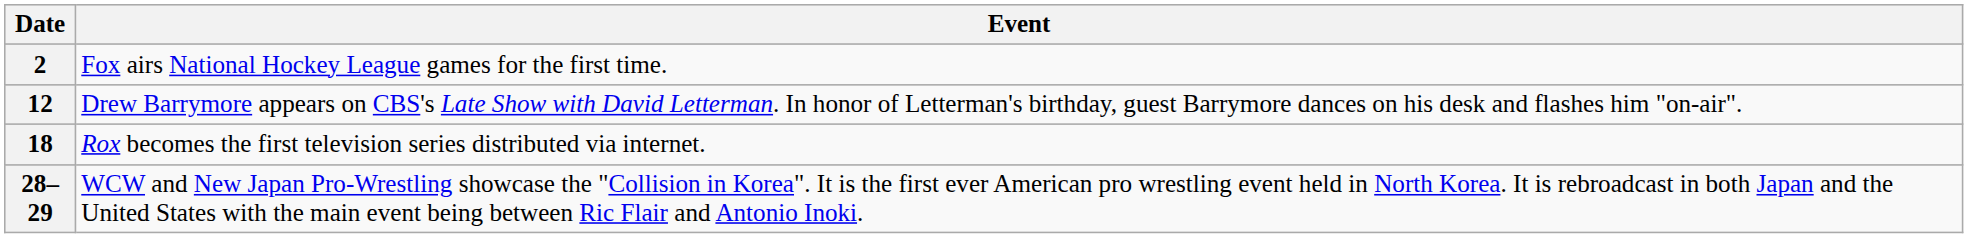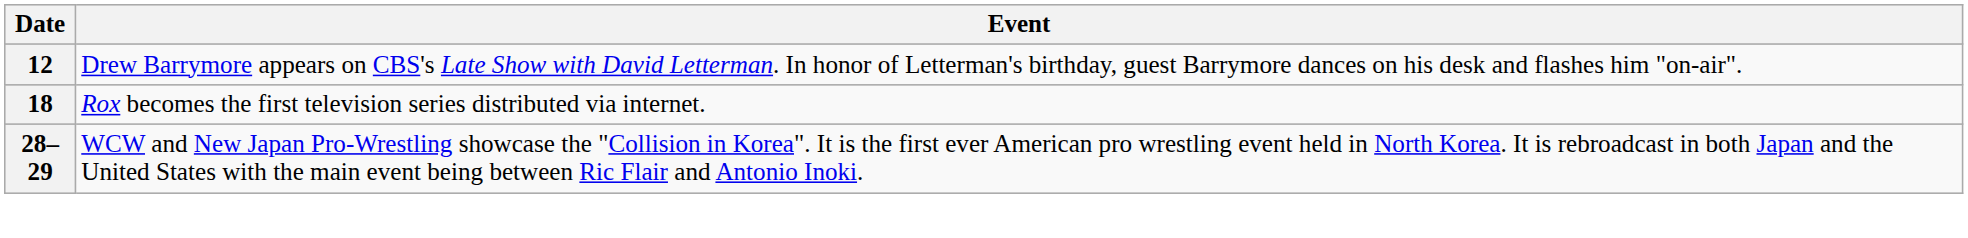- row: 2 | Fox airs National Hockey League games for the first time.
